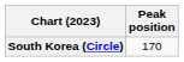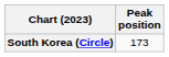South Korea (Circle) | Peak position: 170 -> 173
